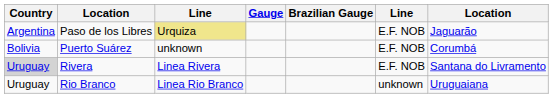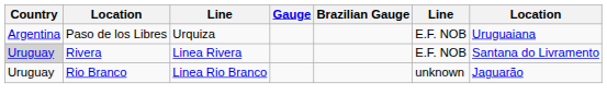Paso de los Libres | column 3: khaki background -> no background
Paso de los Libres | column 7: Jaguarão -> Uruguaiana
- row: Bolivia | Puerto Suárez | unknown | E.F. NOB | Corumbá
Rio Branco | column 7: Uruguaiana -> Jaguarão
